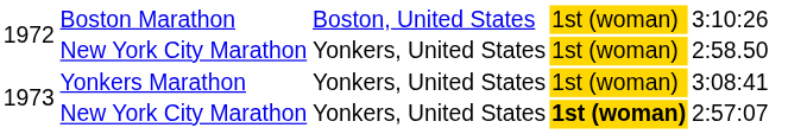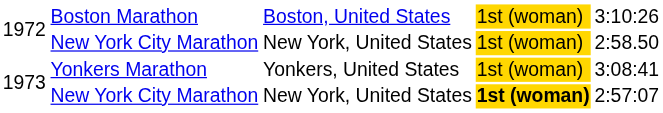1972 / New York City Marathon | column 3: Yonkers, United States -> New York, United States
1973 / New York City Marathon | column 3: Yonkers, United States -> New York, United States
